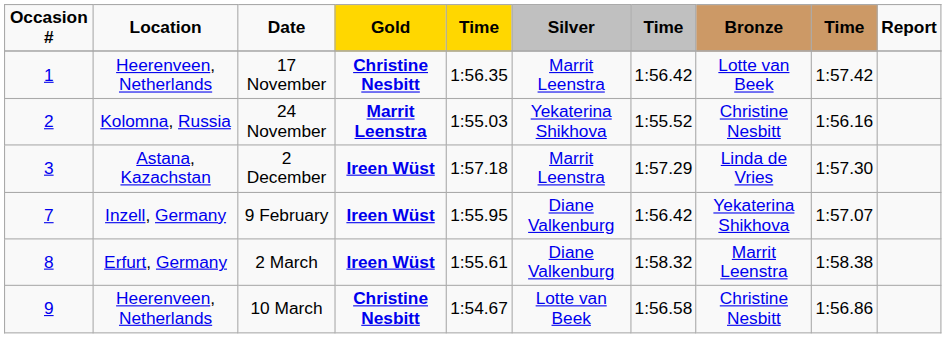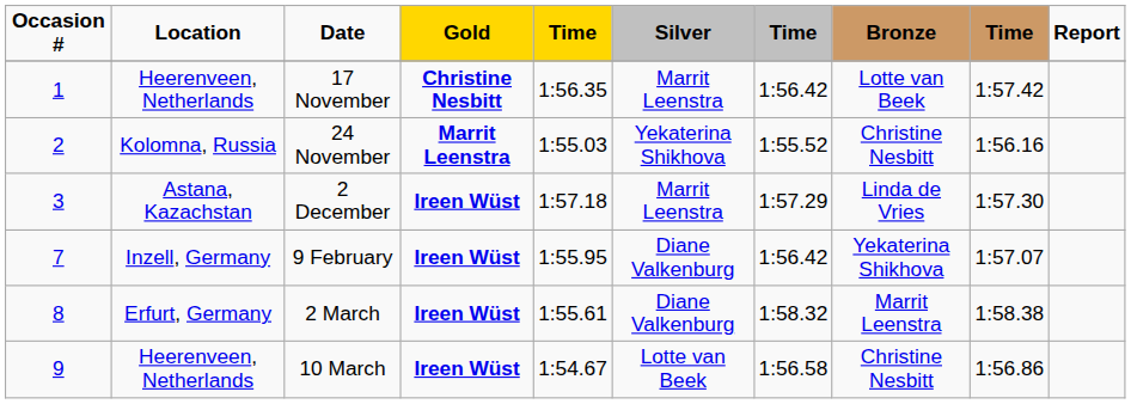10 March | Gold: Christine Nesbitt -> Ireen Wüst
